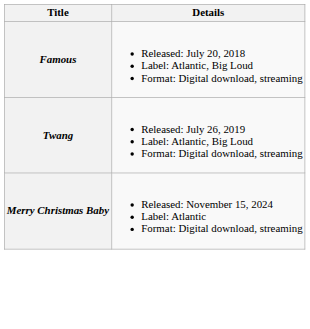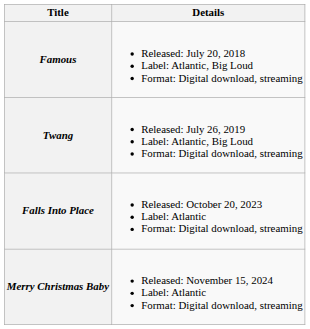+ row: Falls Into Place | Released: October 20, 2023 Label: Atlantic Format: Digital download, streaming
